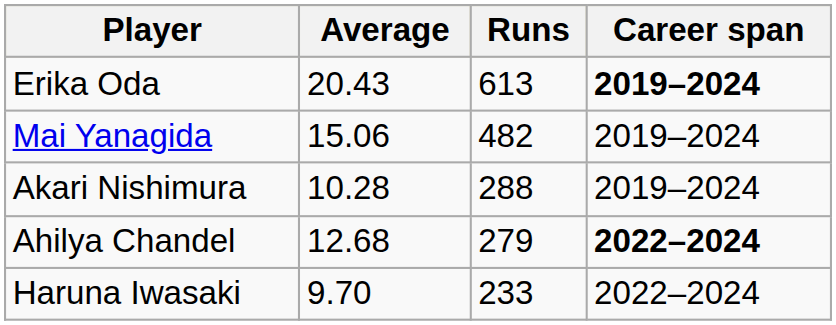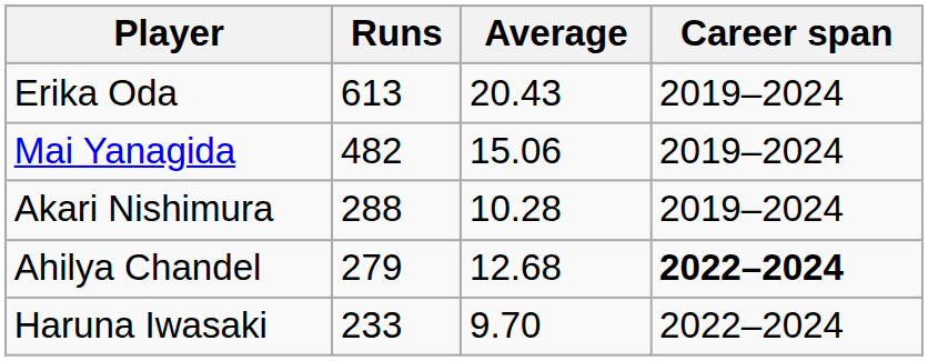columns swapped: Runs <-> Average
Erika Oda | Career span: bold -> normal
